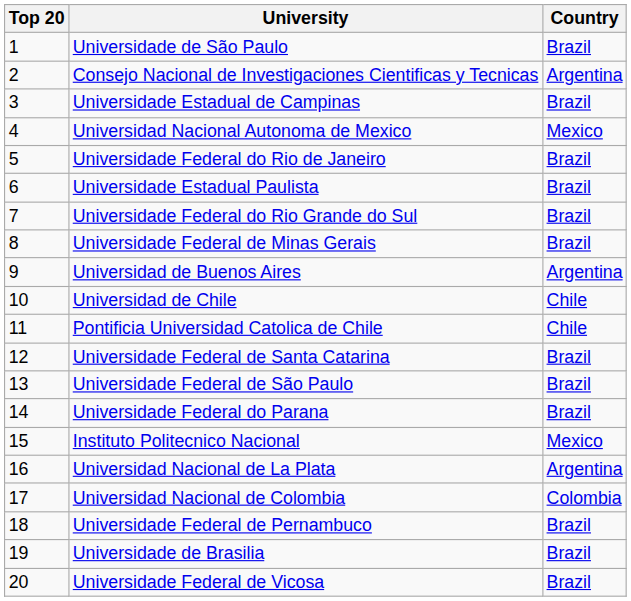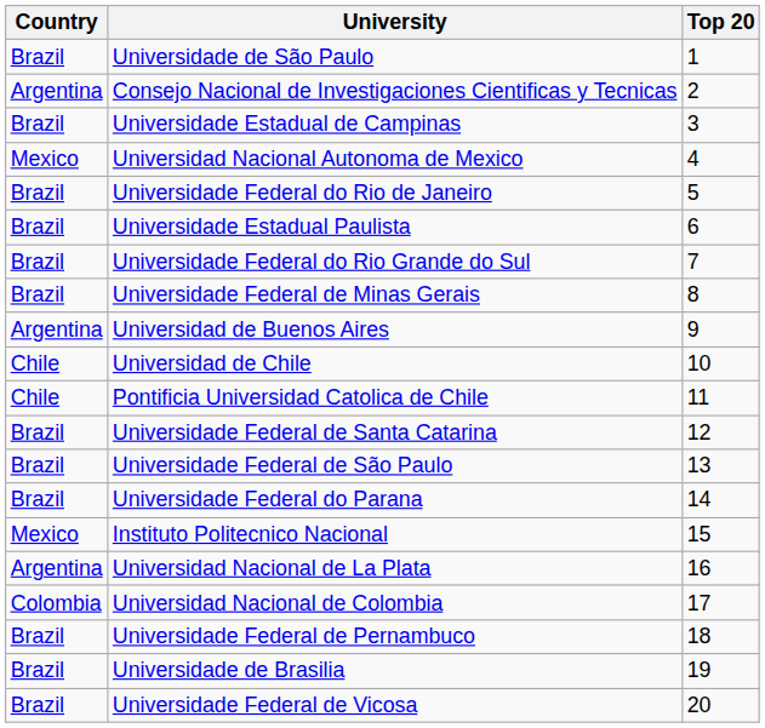columns swapped: Top 20 <-> Country
